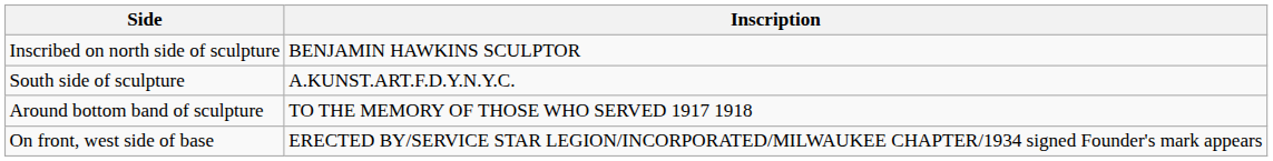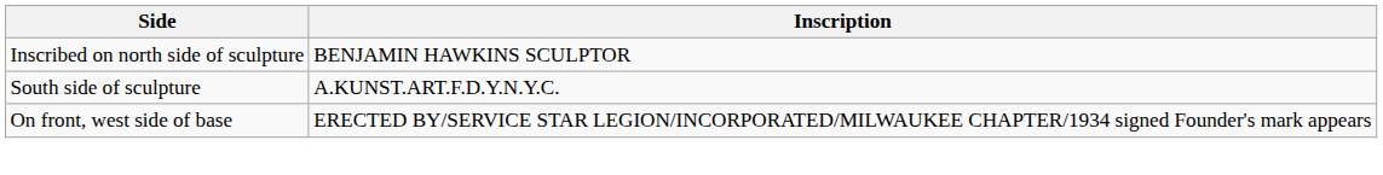- row: Around bottom band of sculpture | TO THE MEMORY OF THOSE WHO SERVED 1917 1918
